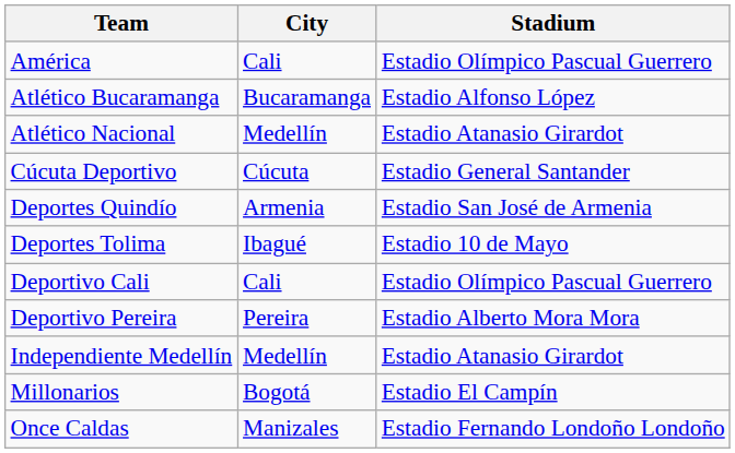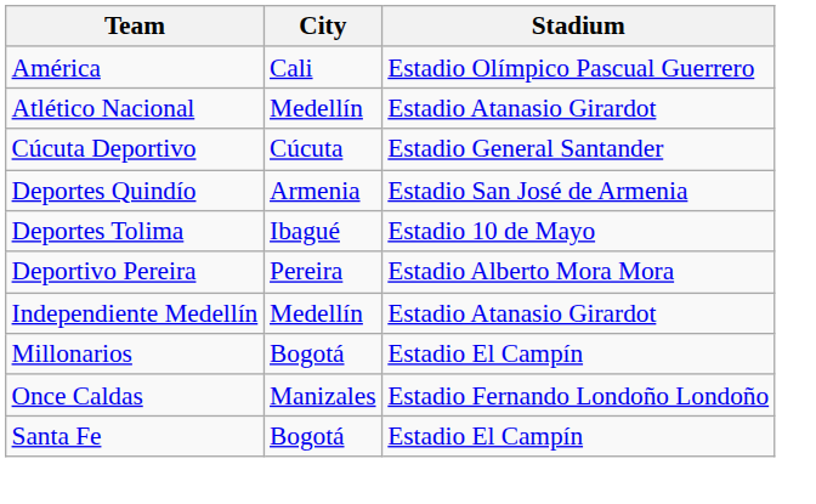- row: Atlético Bucaramanga | Bucaramanga | Estadio Alfonso López
- row: Deportivo Cali | Cali | Estadio Olímpico Pascual Guerrero
+ row: Santa Fe | Bogotá | Estadio El Campín
